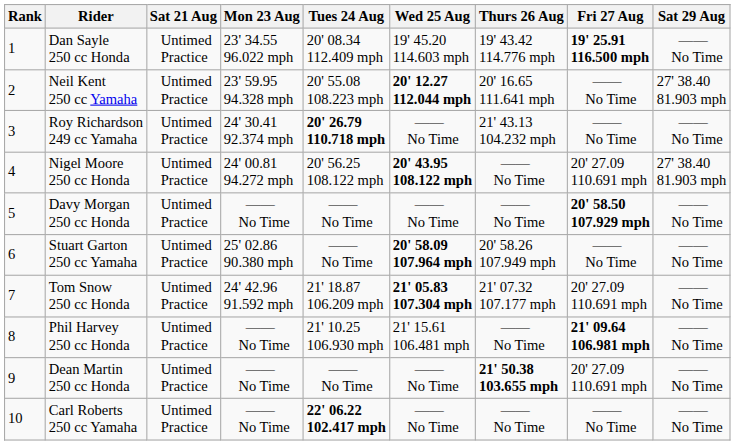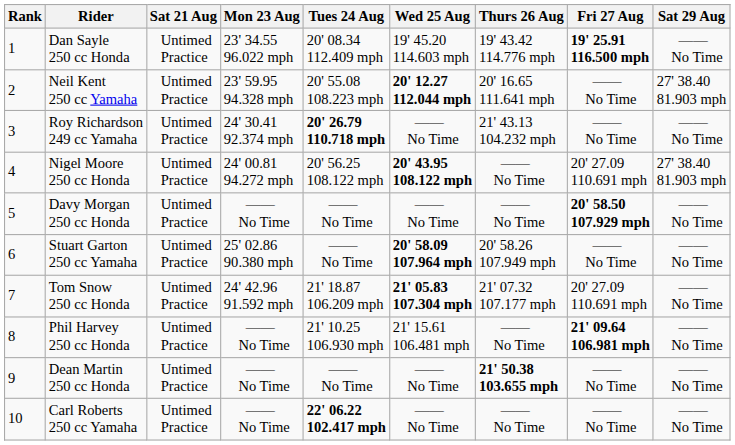Dean Martin 250 cc Honda | Fri 27 Aug: 20' 27.09 110.691 mph -> —— No Time
